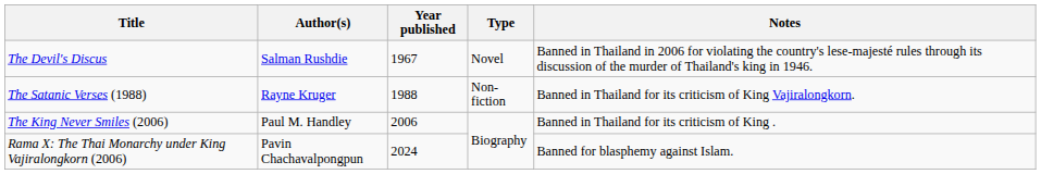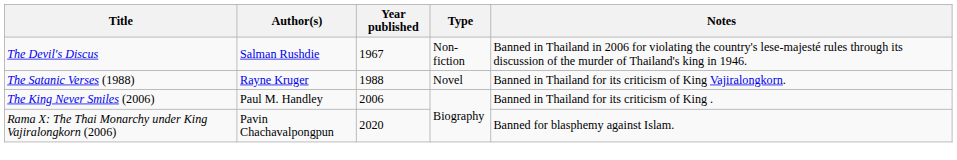The Devil's Discus | Type: Novel -> Non-fiction
The Satanic Verses (1988) | Type: Non-fiction -> Novel
Rama X: The Thai Monarchy under King Vajiralongkorn (2006) | Year published: 2024 -> 2020
